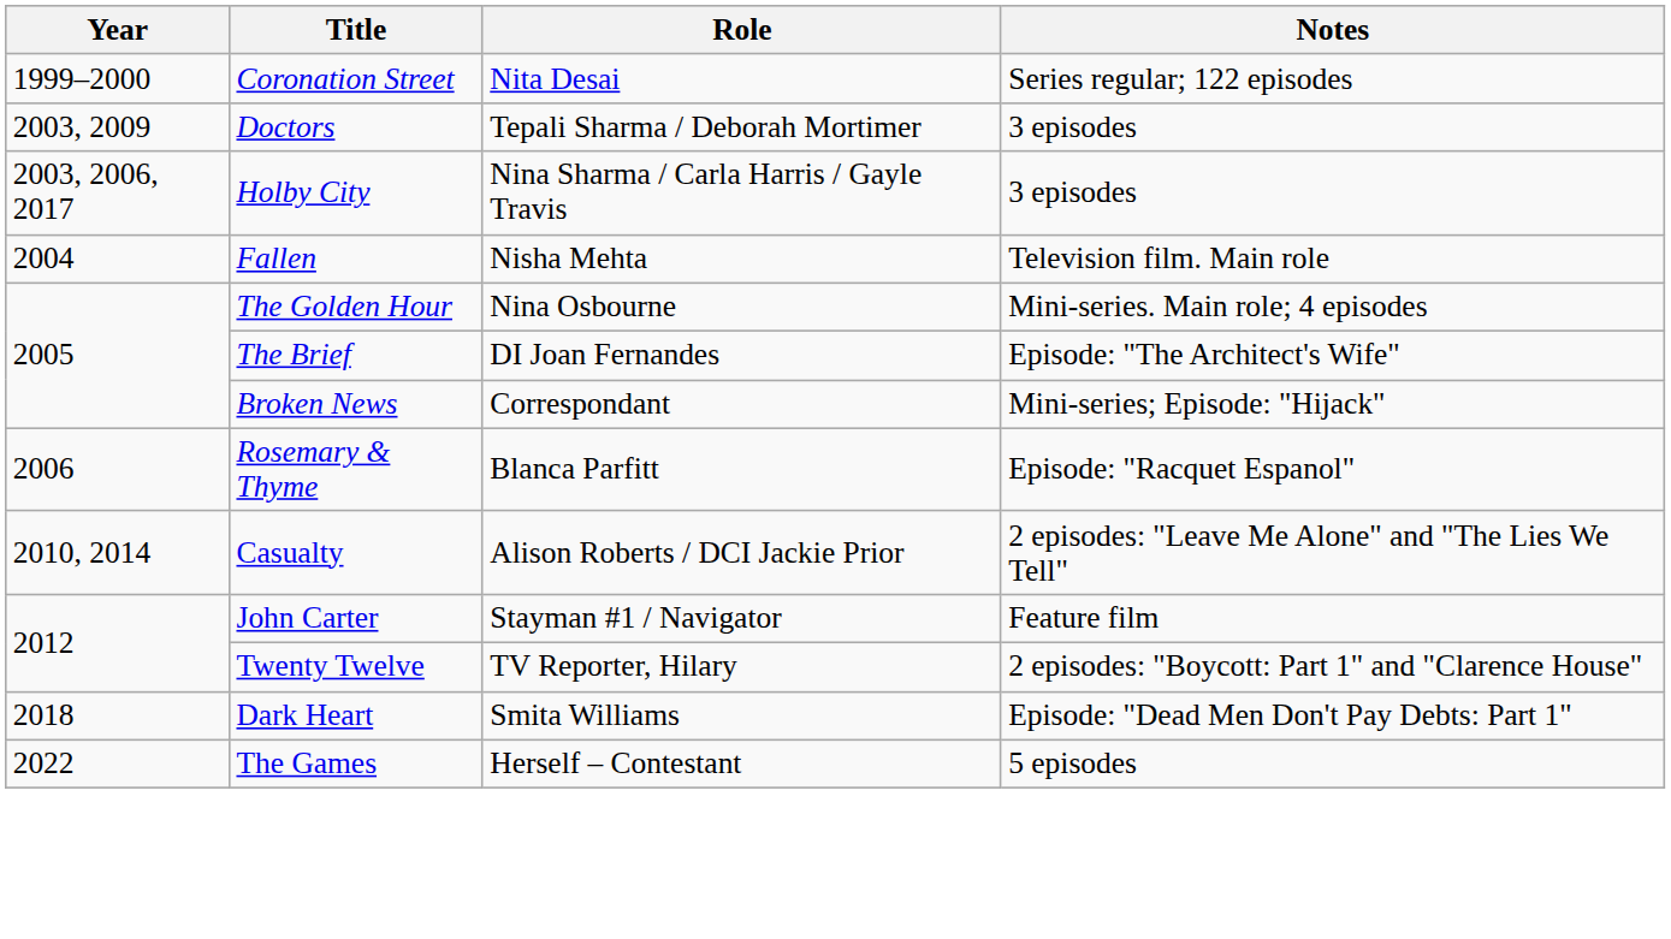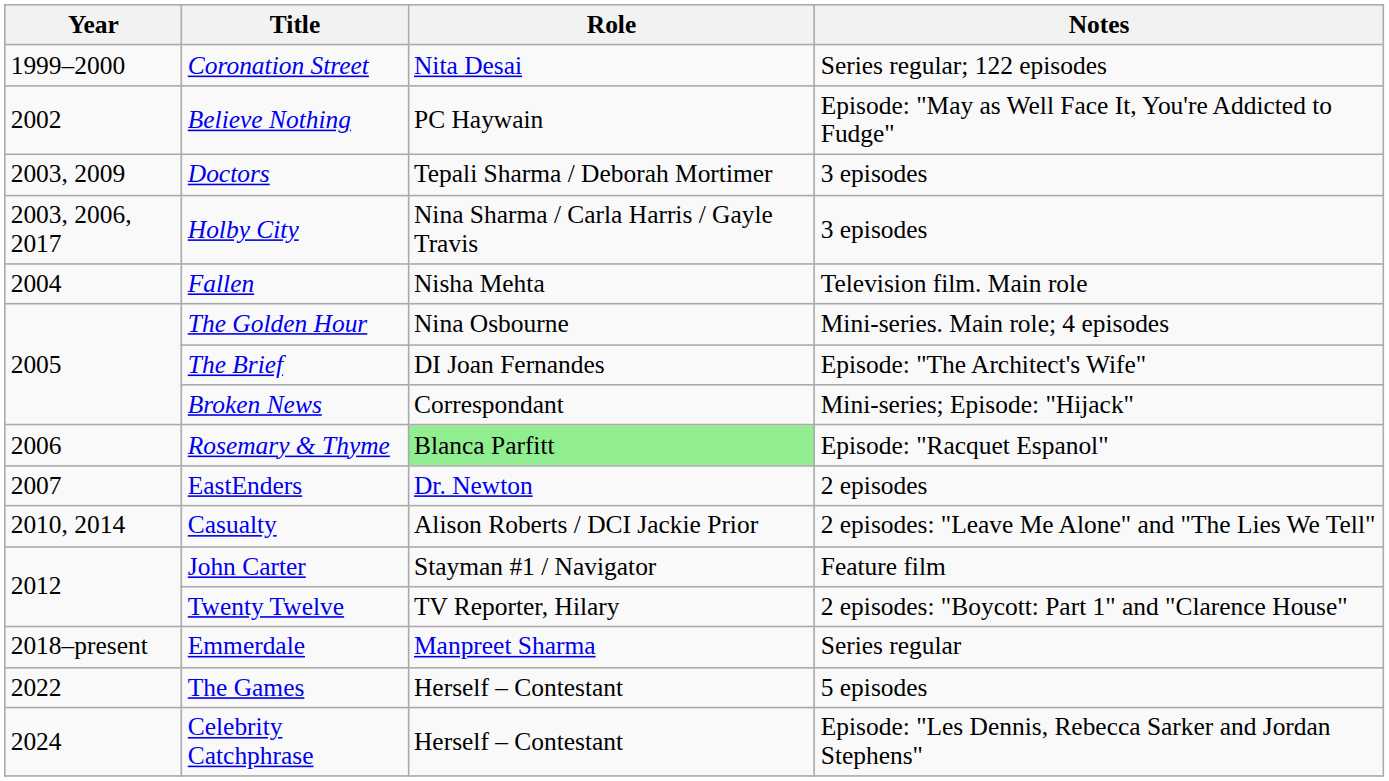+ row: 2002 | Believe Nothing | PC Haywain | Episode: "May as Well Face It, You're Addicted to Fudge"
Rosemary & Thyme | Role: no background -> lightgreen background
+ row: 2007 | EastEnders | Dr. Newton | 2 episodes
- row: 2018 | Dark Heart | Smita Williams | Episode: "Dead Men Don't Pay Debts: Part 1"
+ row: 2018–present | Emmerdale | Manpreet Sharma | Series regular
+ row: 2024 | Celebrity Catchphrase | Herself – Contestant | Episode: "Les Dennis, Rebecca Sarker and Jordan Stephens"
